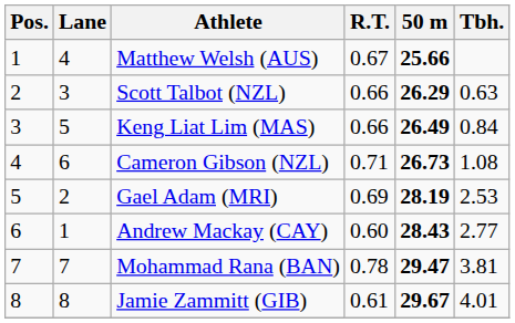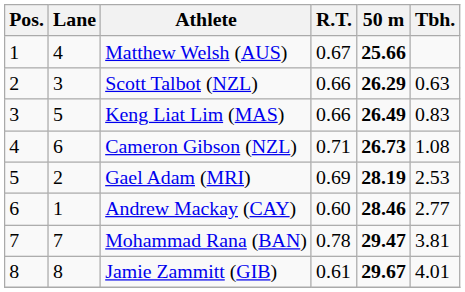Keng Liat Lim (MAS) | Tbh.: 0.84 -> 0.83
Andrew Mackay (CAY) | 50 m: 28.43 -> 28.46
